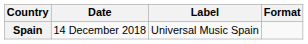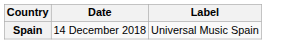- column: Format
